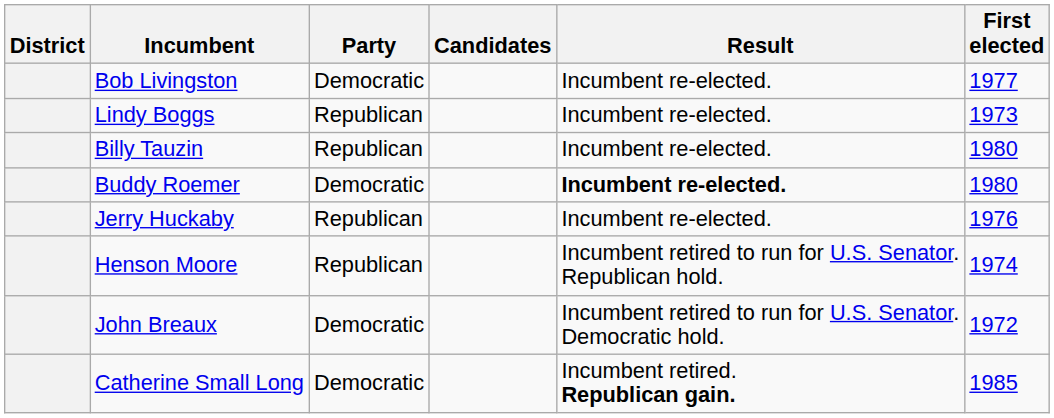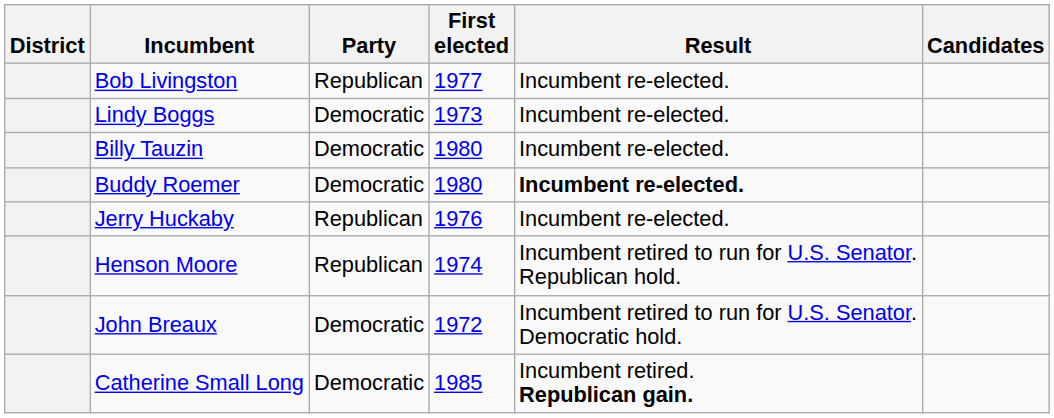columns swapped: First elected <-> Candidates
Bob Livingston | Party: Democratic -> Republican
Lindy Boggs | Party: Republican -> Democratic
Billy Tauzin | Party: Republican -> Democratic
